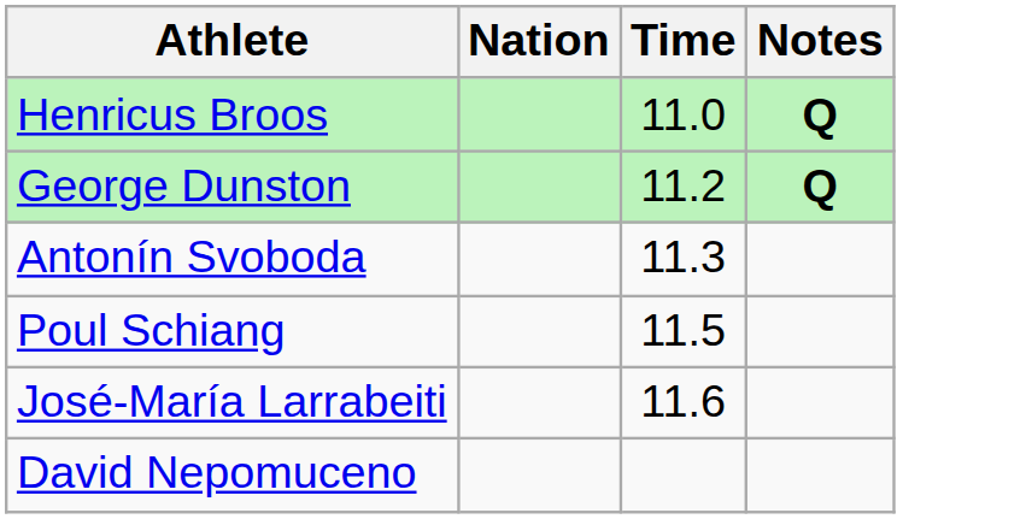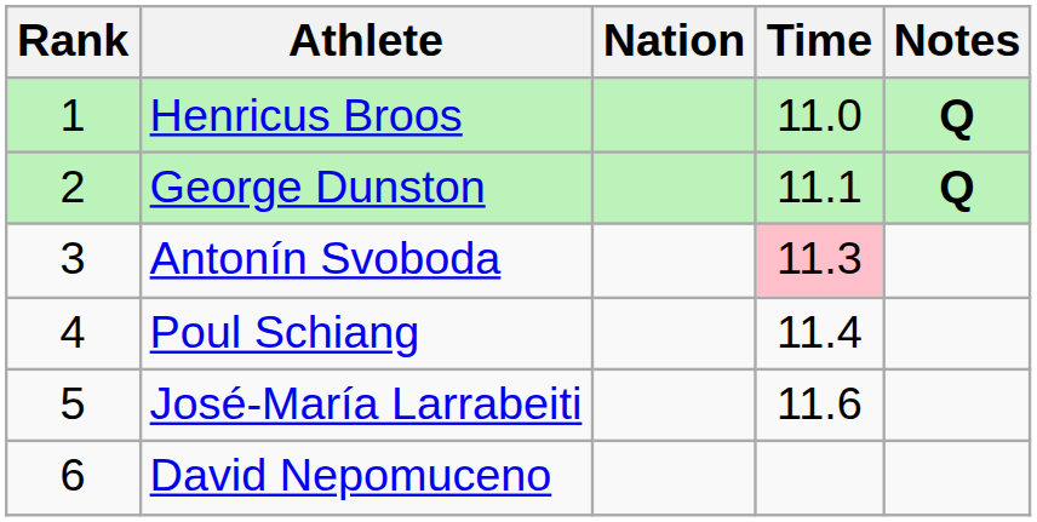+ column: Rank | 1 | 2 | 3 | 4 | 5 | 6
George Dunston | Time: 11.2 -> 11.1
Antonín Svoboda | Time: no background -> pink background
Poul Schiang | Time: 11.5 -> 11.4
